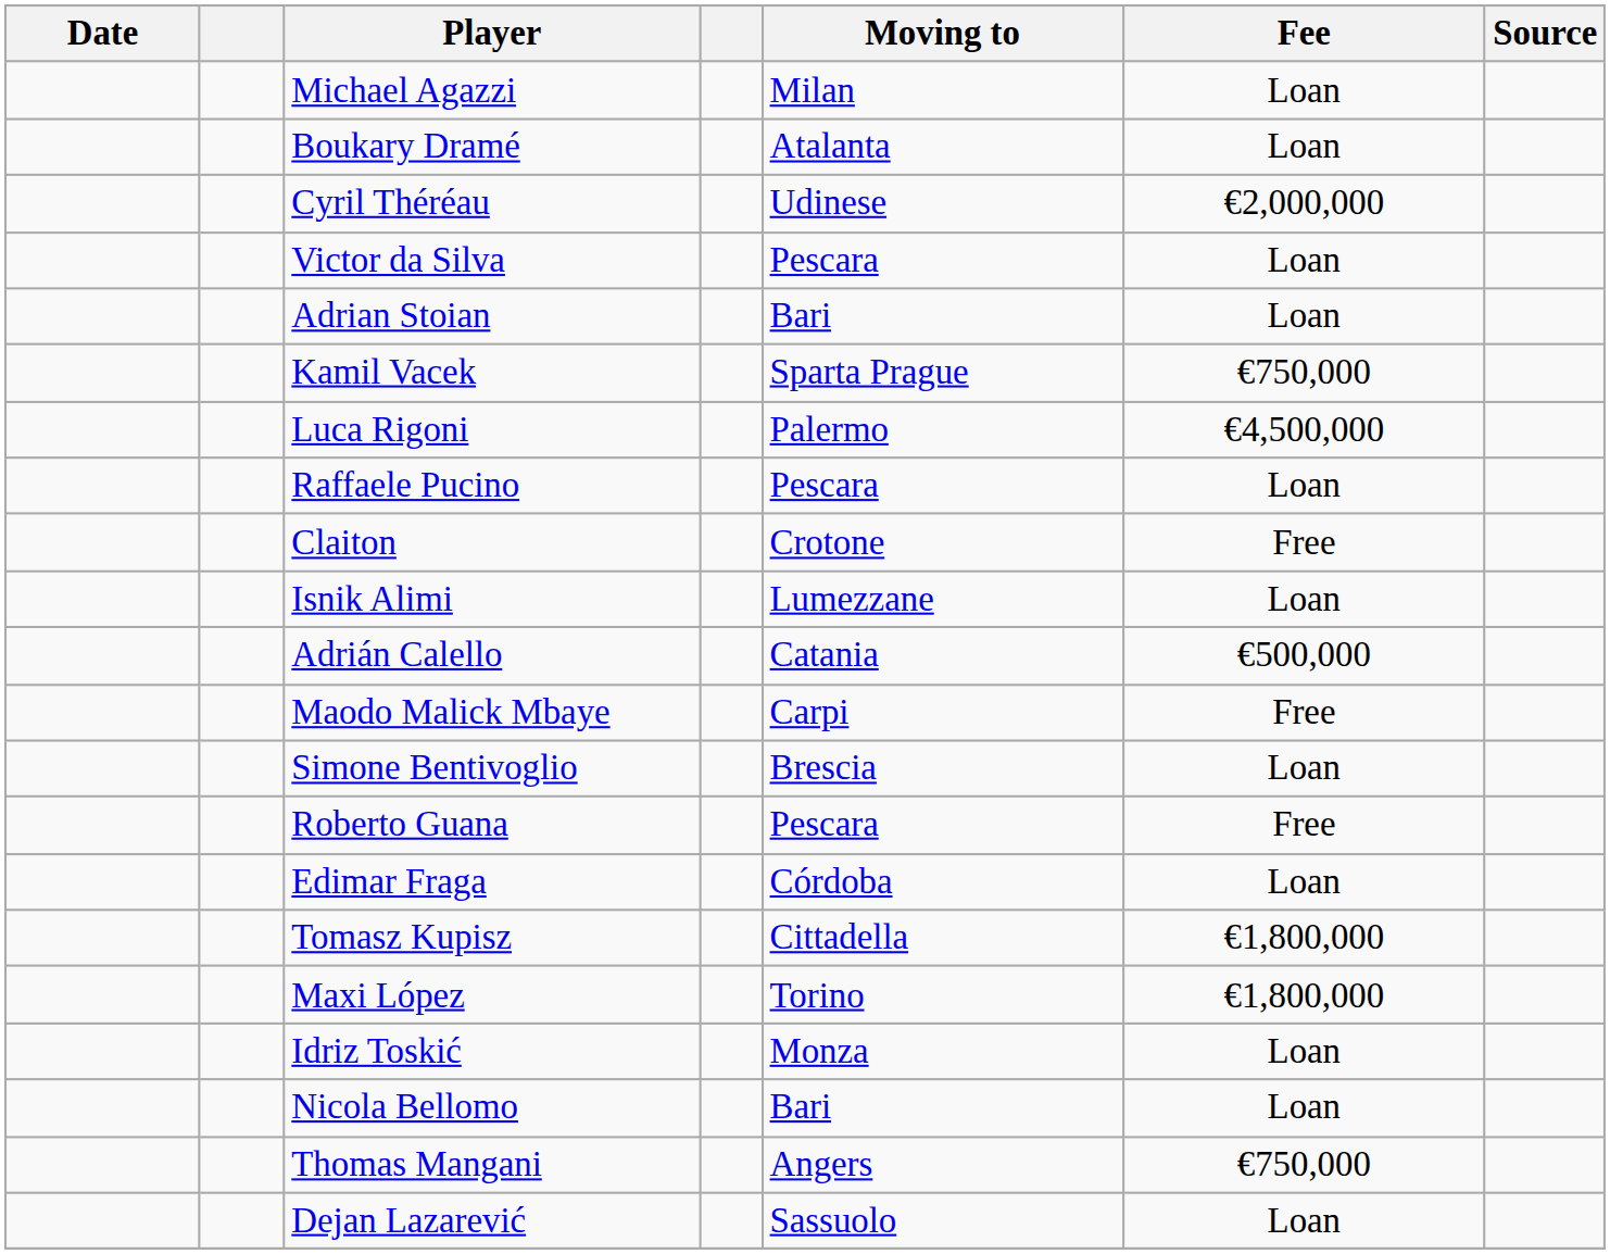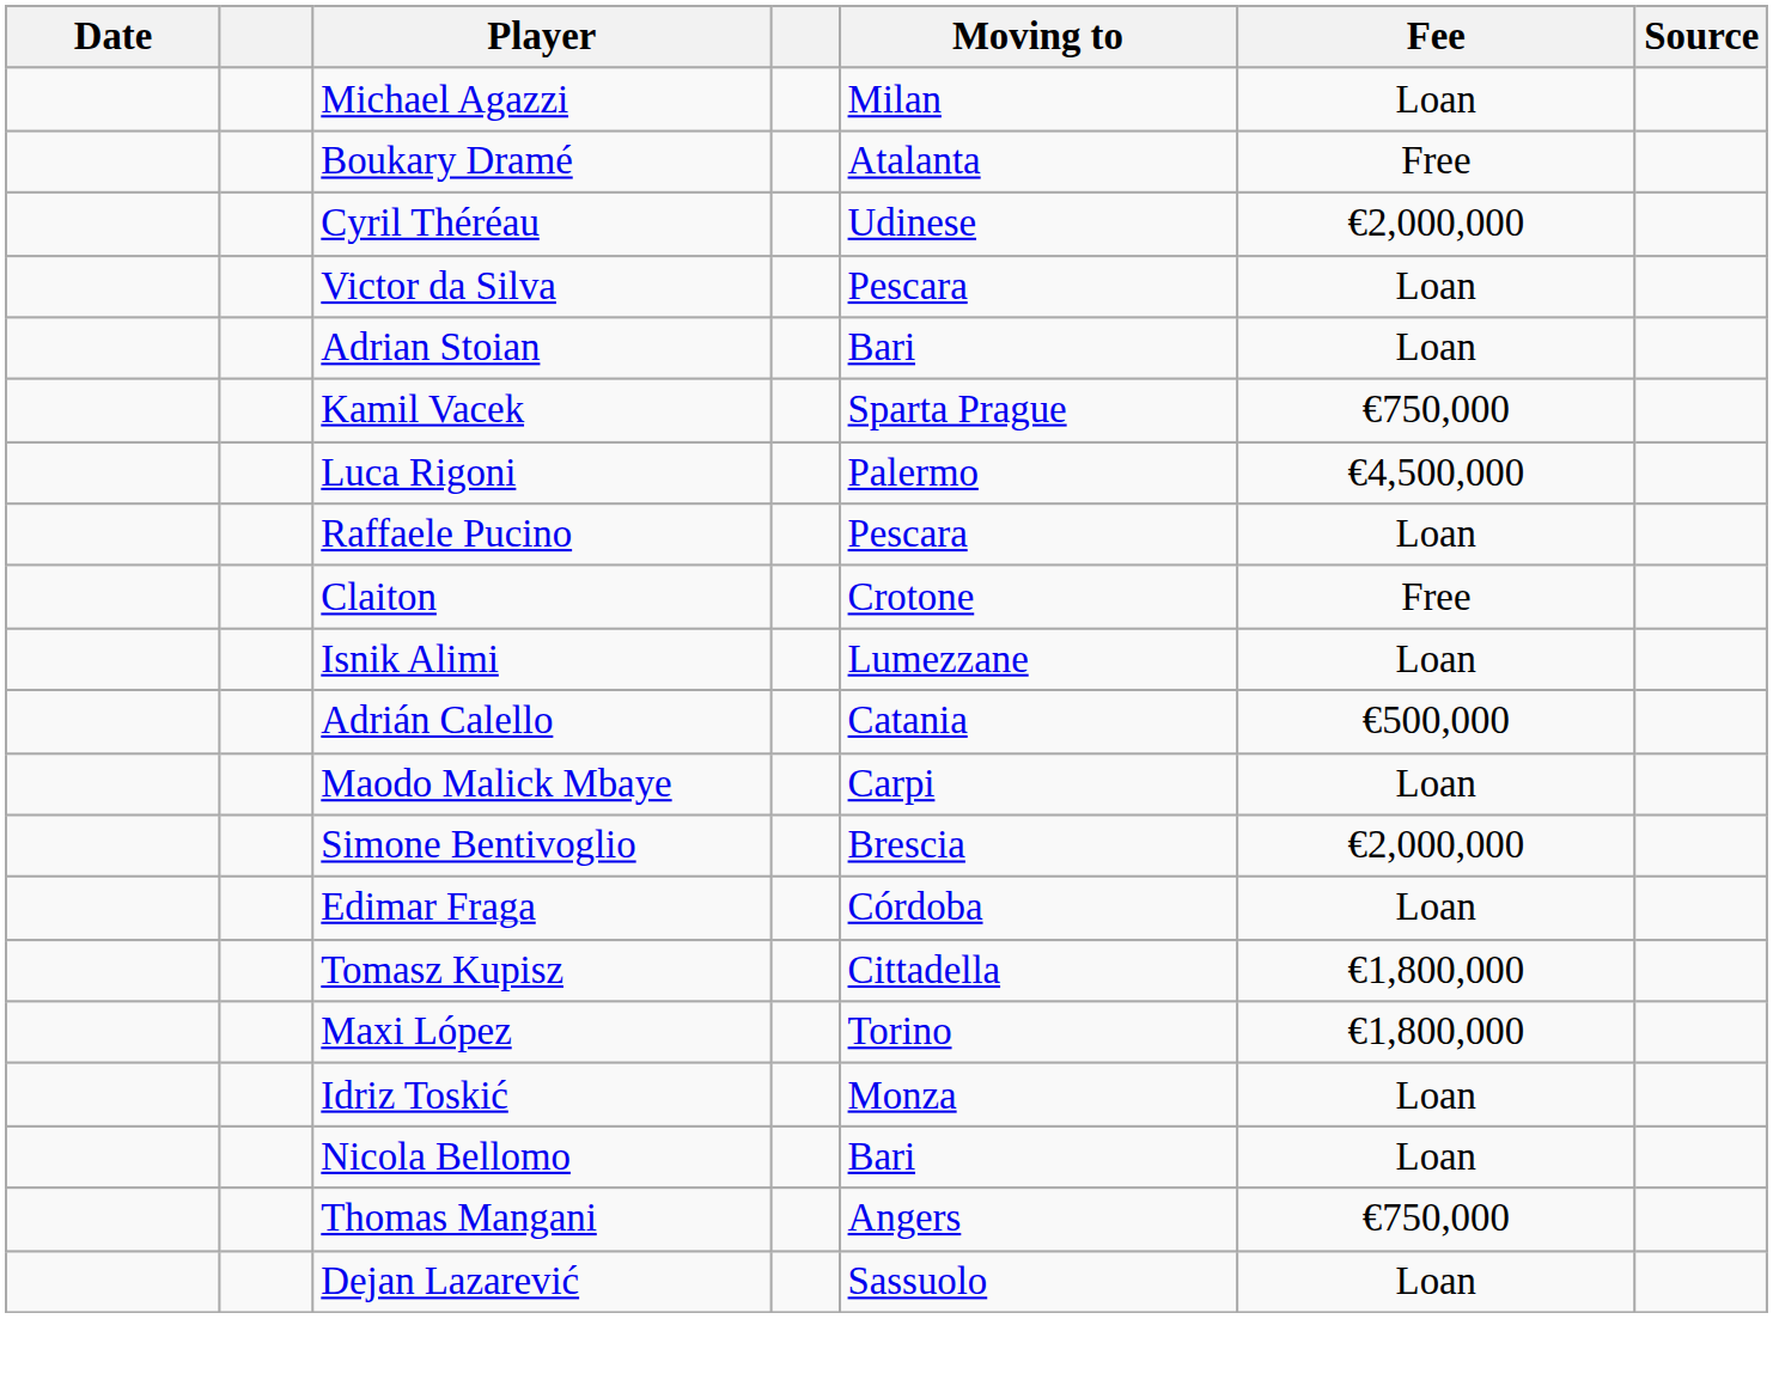Boukary Dramé | Fee: Loan -> Free
Maodo Malick Mbaye | Fee: Free -> Loan
Simone Bentivoglio | Fee: Loan -> €2,000,000
- row: Roberto Guana | Pescara | Free
